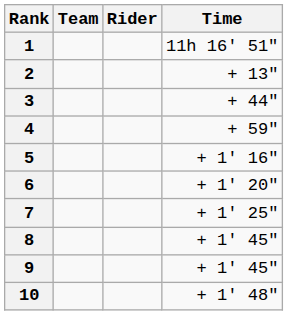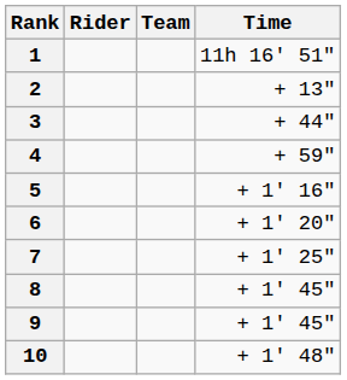columns swapped: Rider <-> Team
